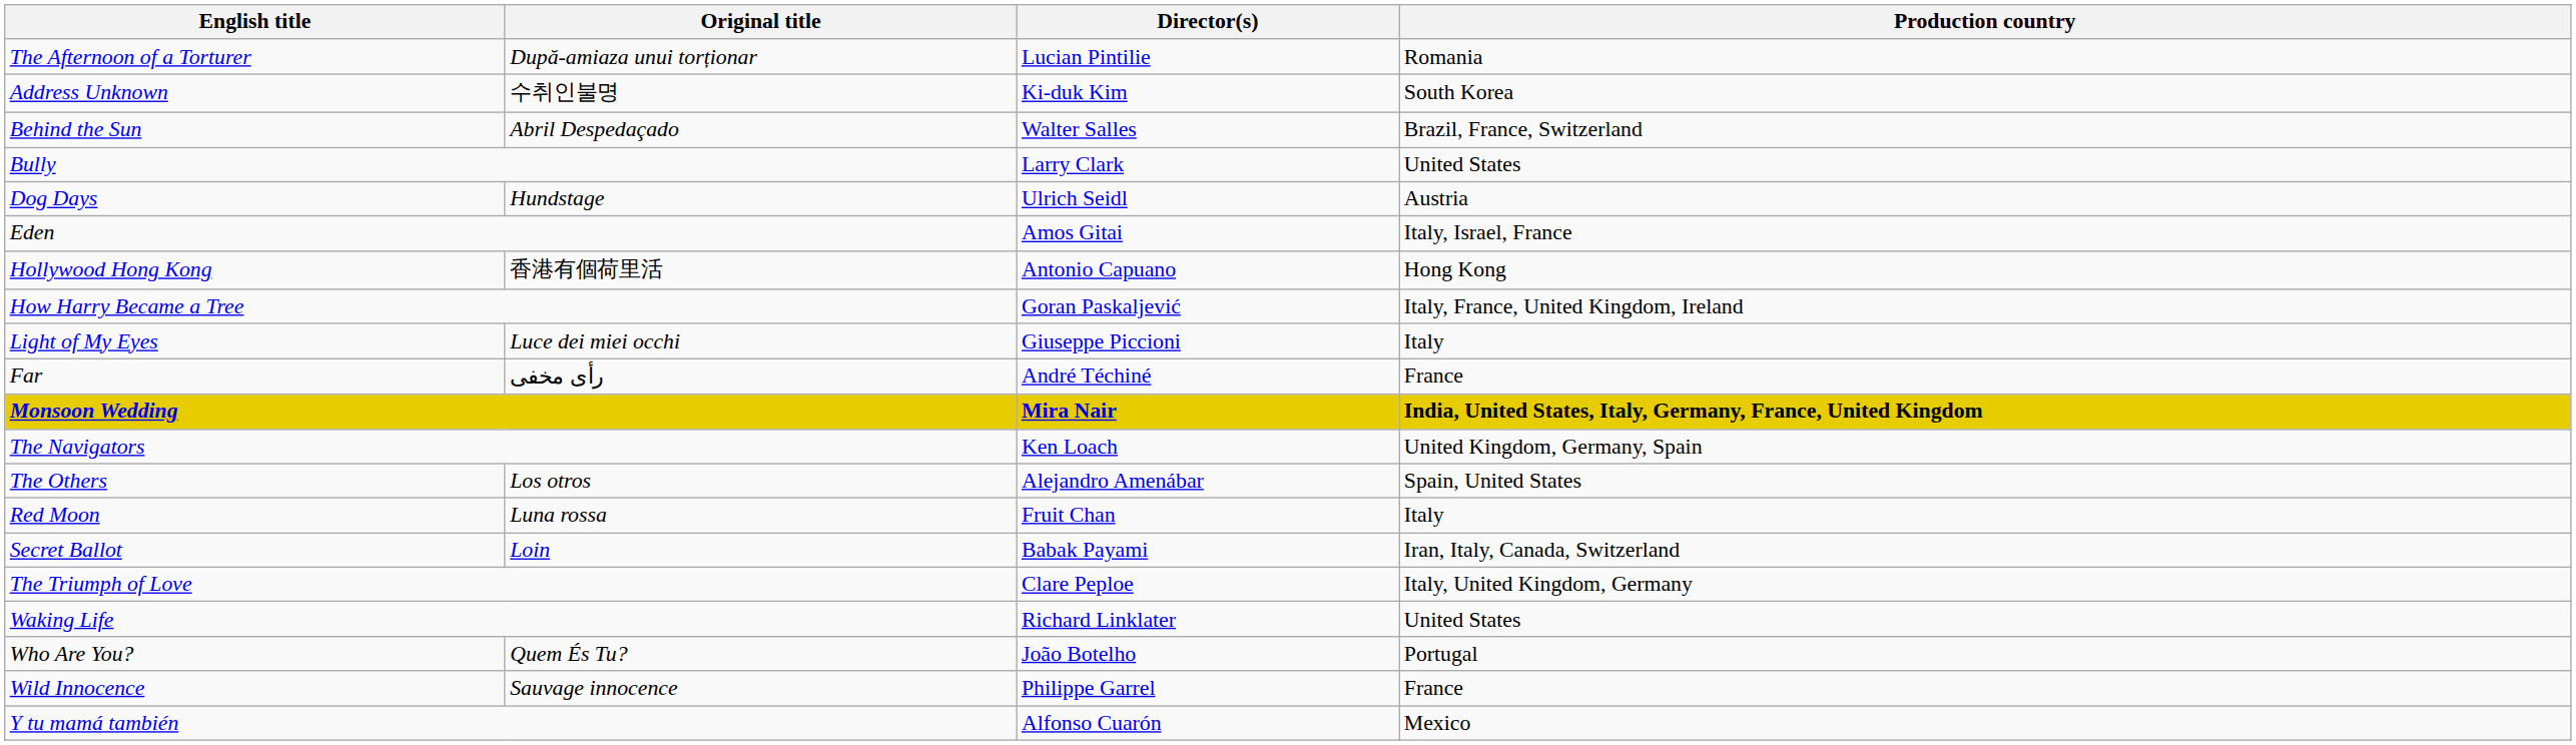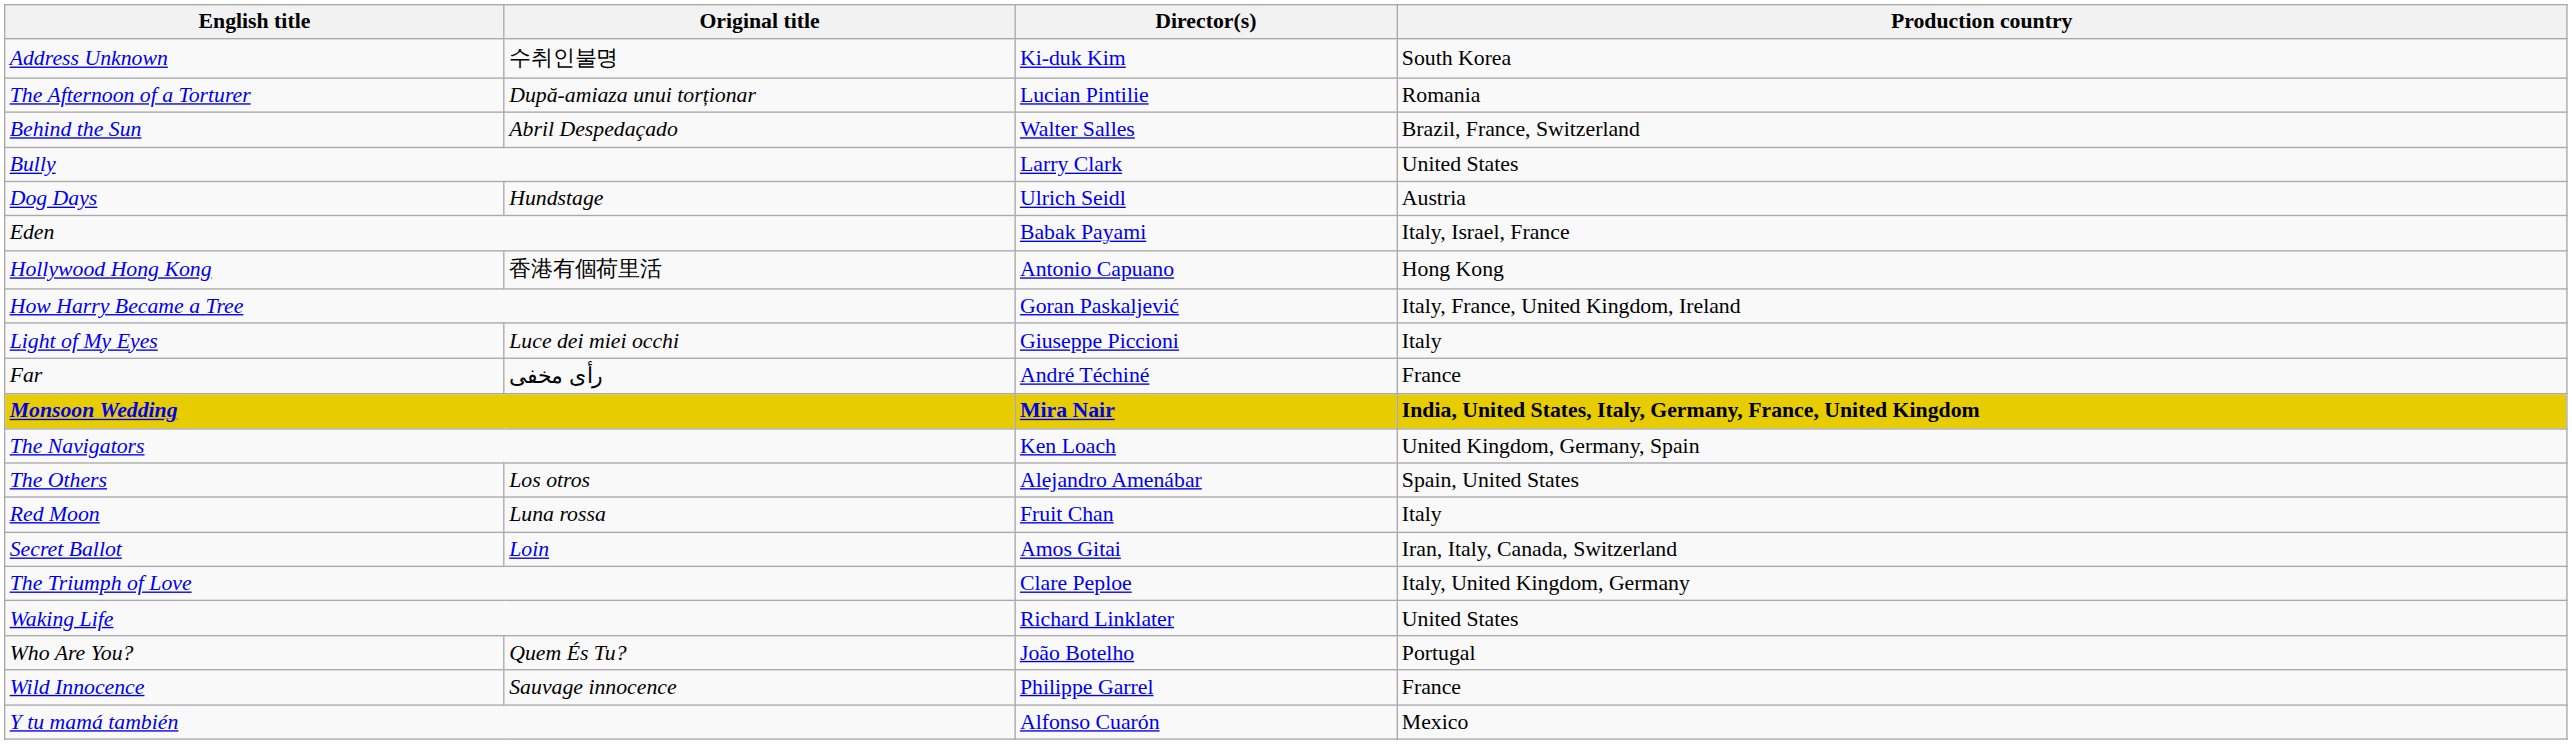rows swapped: Address Unknown <-> The Afternoon of a Torturer
Eden | Director(s): Amos Gitai -> Babak Payami
Secret Ballot | Director(s): Babak Payami -> Amos Gitai
